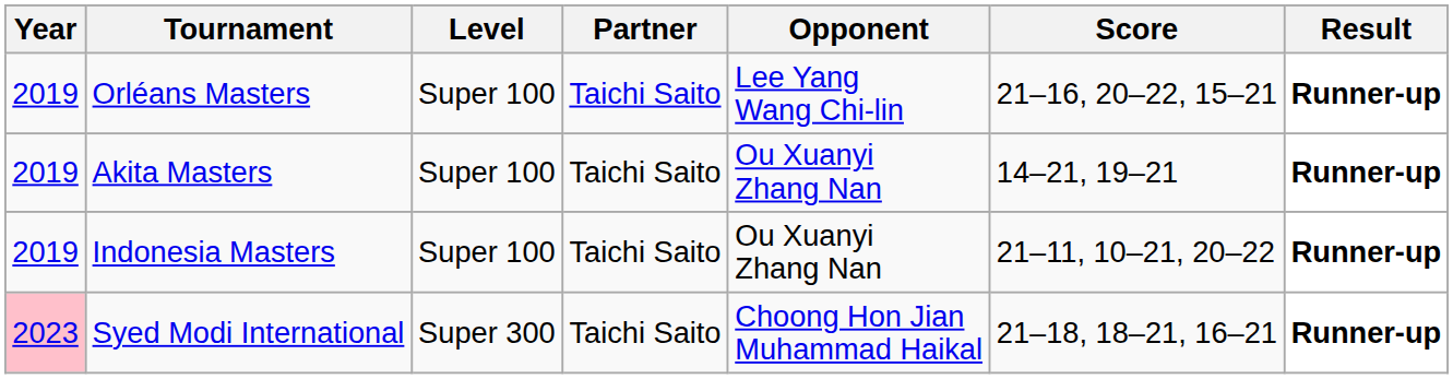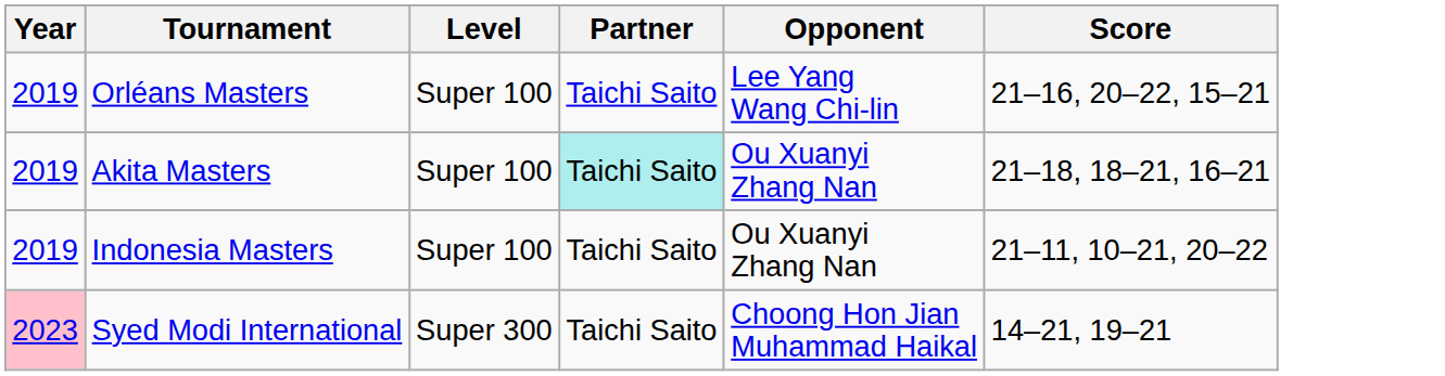- column: Result | Runner-up | Runner-up | Runner-up | Runner-up
Akita Masters | Partner: no background -> paleturquoise background
Akita Masters | Score: 14–21, 19–21 -> 21–18, 18–21, 16–21
Syed Modi International | Score: 21–18, 18–21, 16–21 -> 14–21, 19–21
